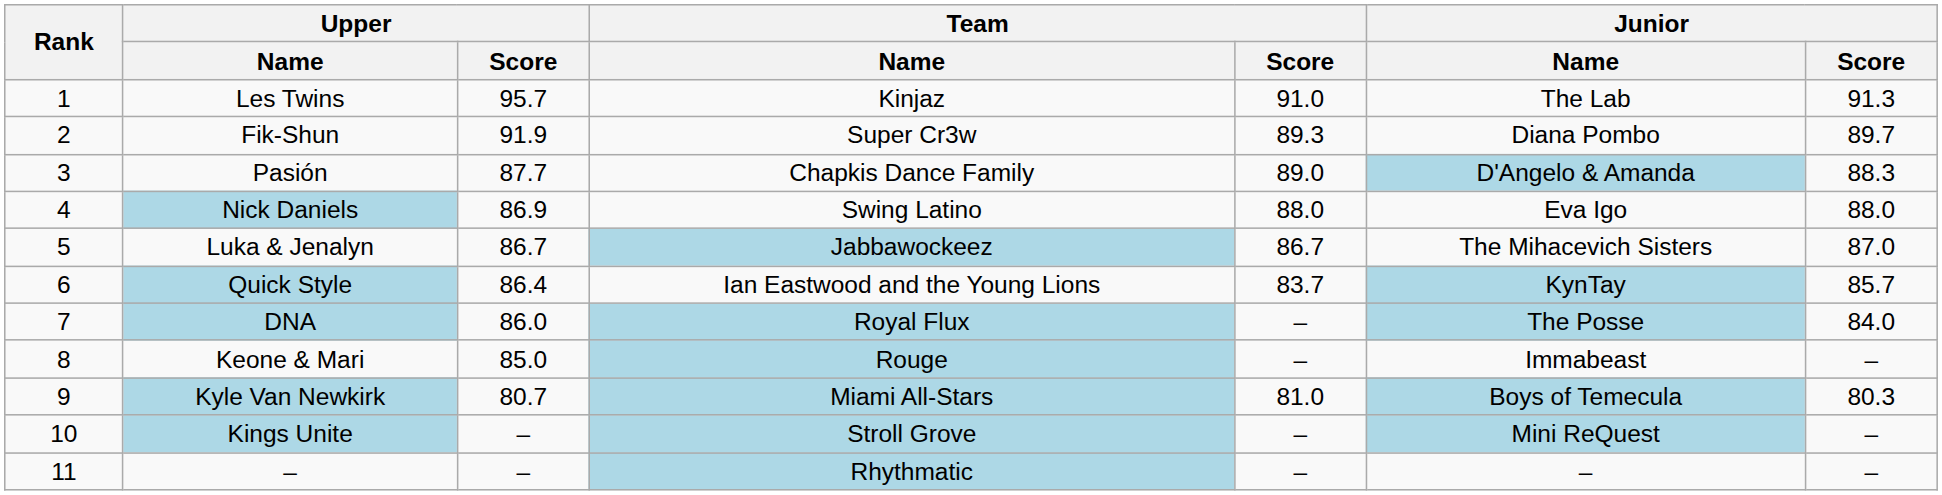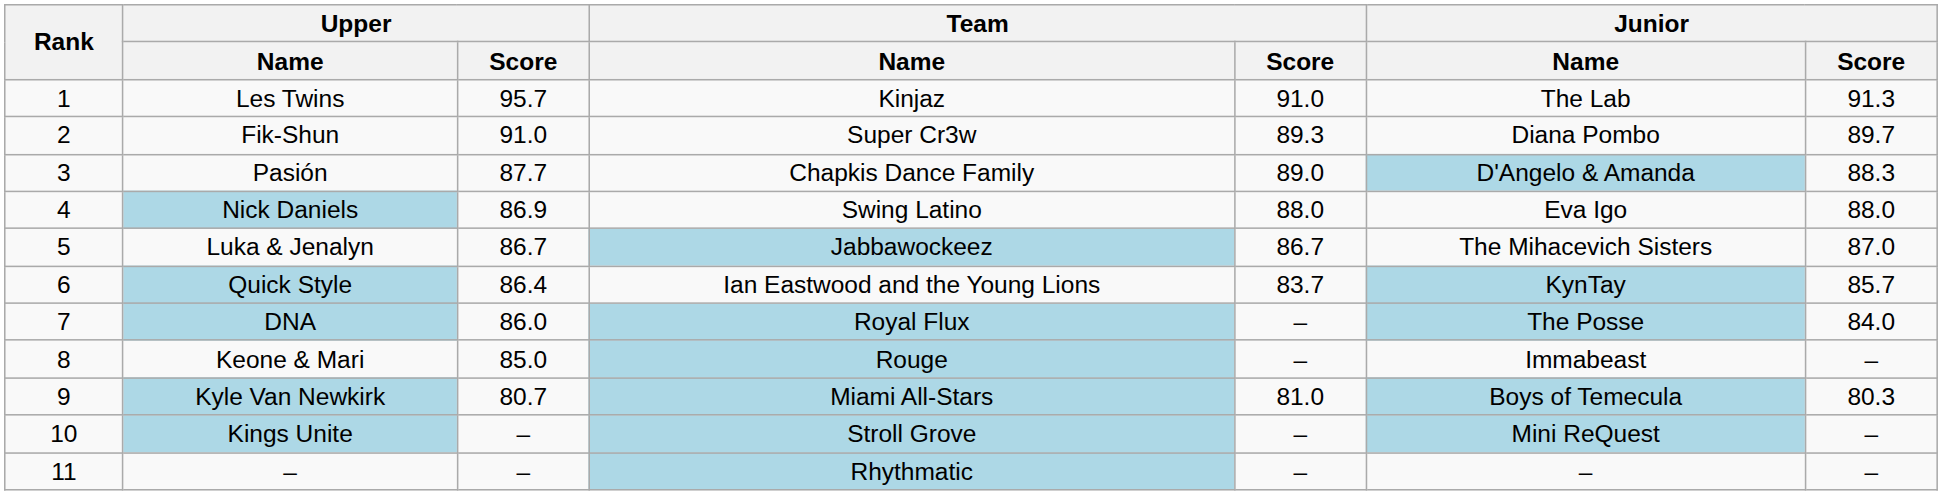Fik-Shun | Upper / Score: 91.9 -> 91.0
